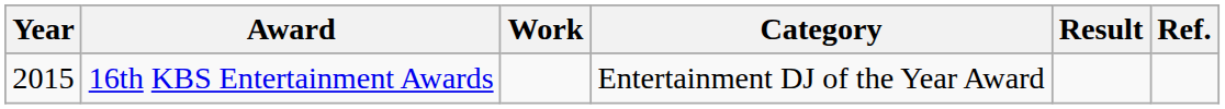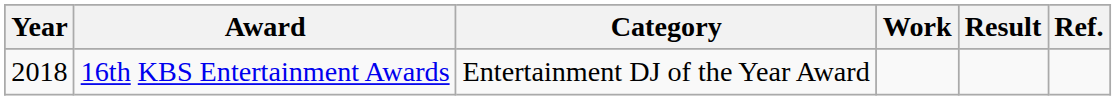columns swapped: Category <-> Work
16th KBS Entertainment Awards | Year: 2015 -> 2018
